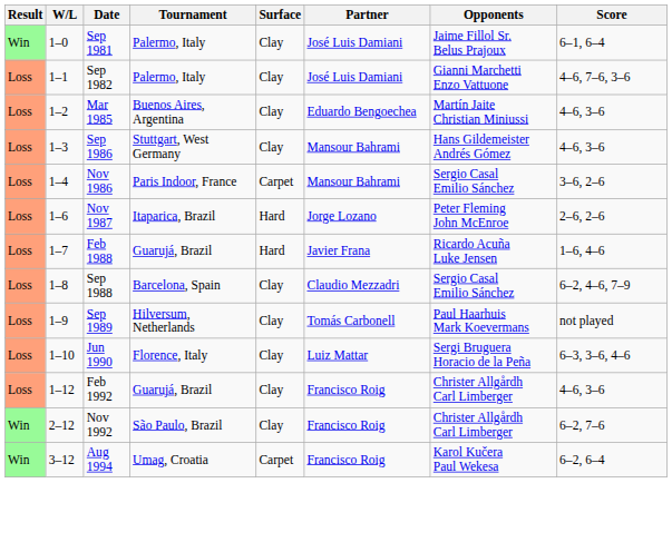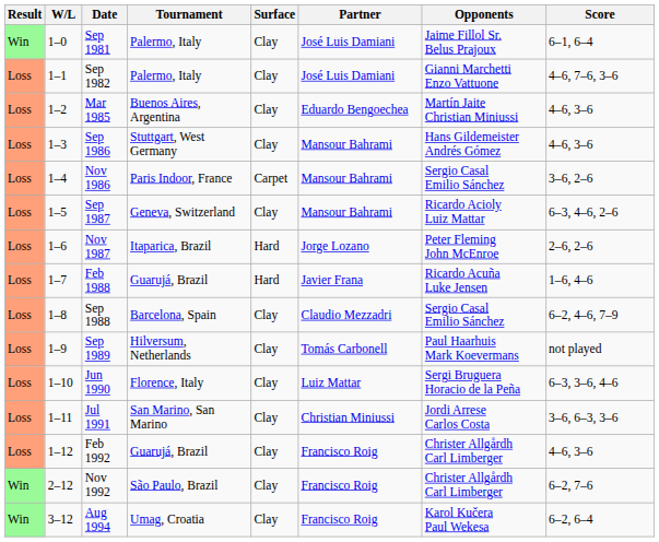+ row: Loss | 1–5 | Sep 1987 | Geneva, Switzerland | Clay | Mansour Bahrami | Ricardo Acioly Luiz Mattar | 6–3, 4–6, 2–6
+ row: Loss | 1–11 | Jul 1991 | San Marino, San Marino | Clay | Christian Miniussi | Jordi Arrese Carlos Costa | 3–6, 6–3, 3–6
Aug 1994 | Surface: Carpet -> Clay
